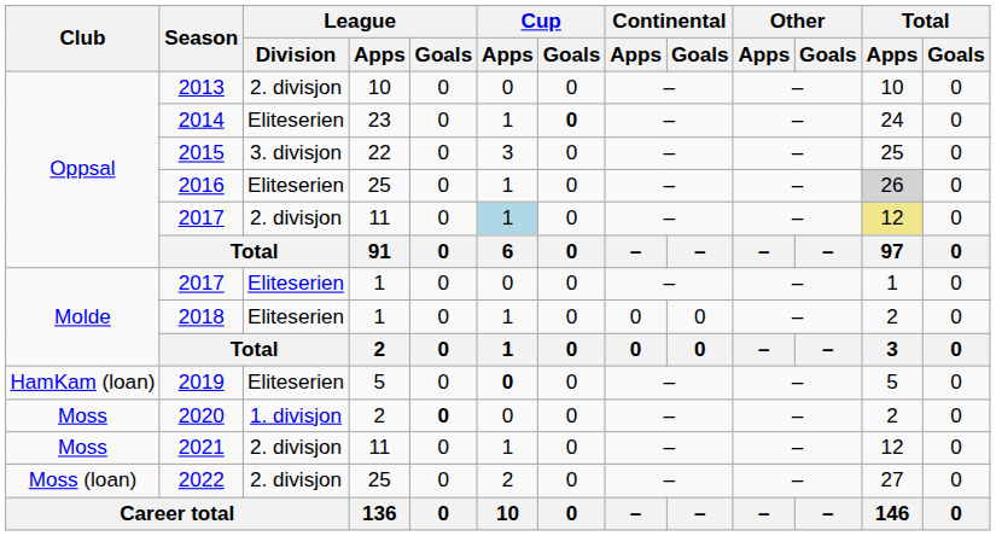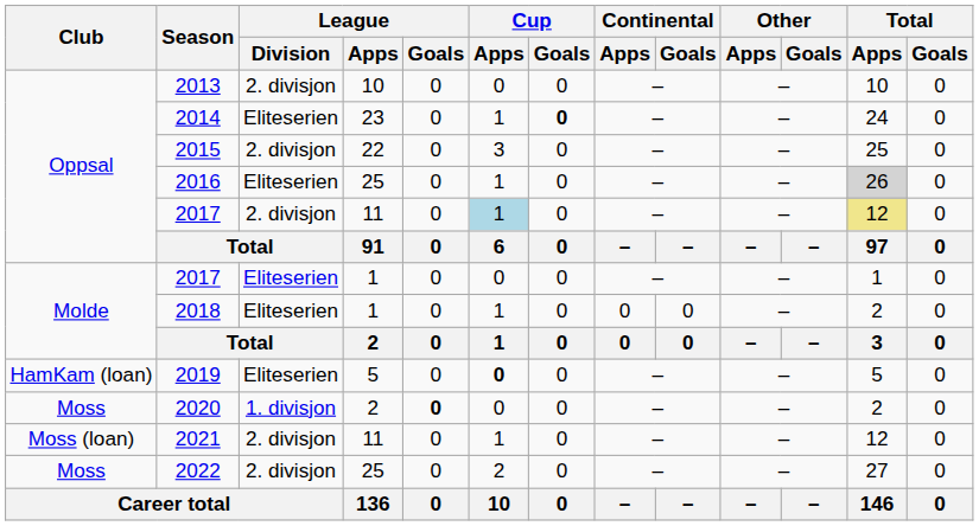2015 | League / Division: 3. divisjon -> 2. divisjon
2021 | Club: Moss -> Moss (loan)
2022 | Club: Moss (loan) -> Moss
